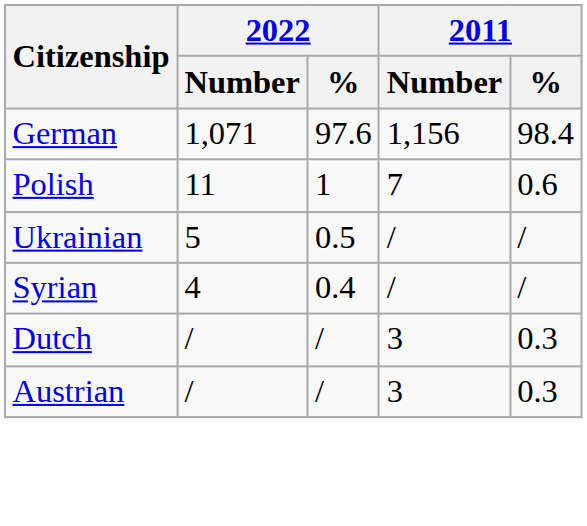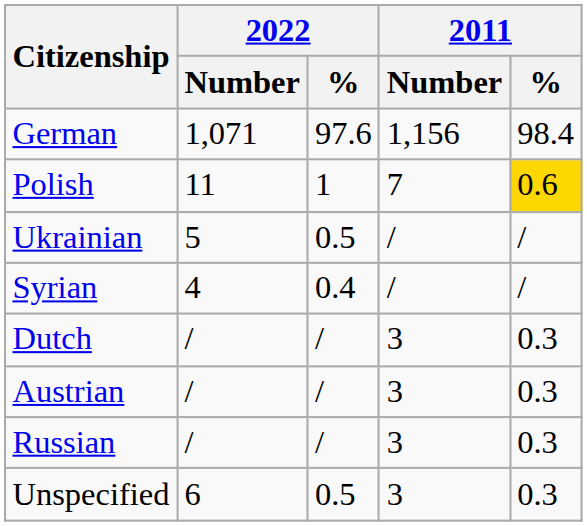Polish | 2011 / %: no background -> gold background
+ row: Russian | / | / | 3 | 0.3
+ row: Unspecified | 6 | 0.5 | 3 | 0.3
